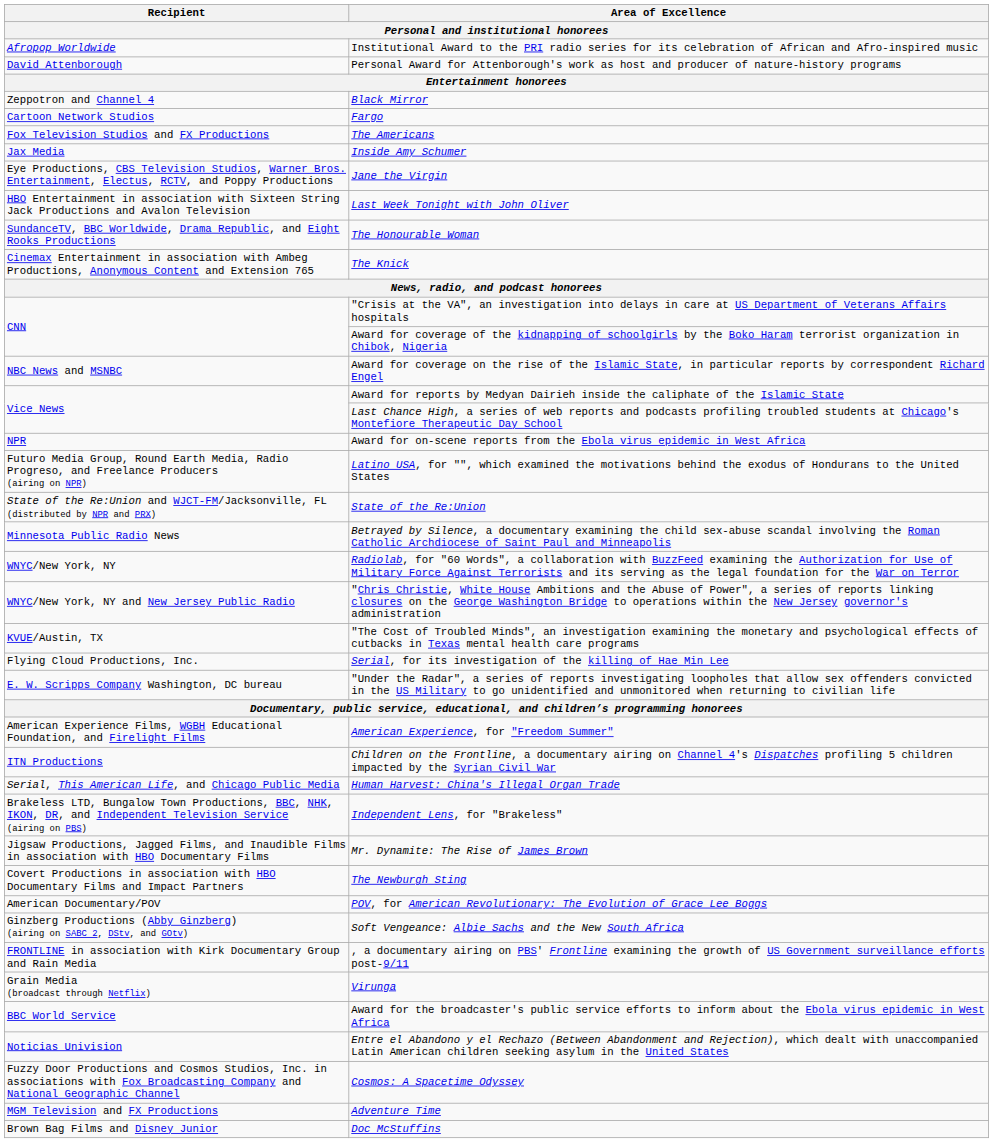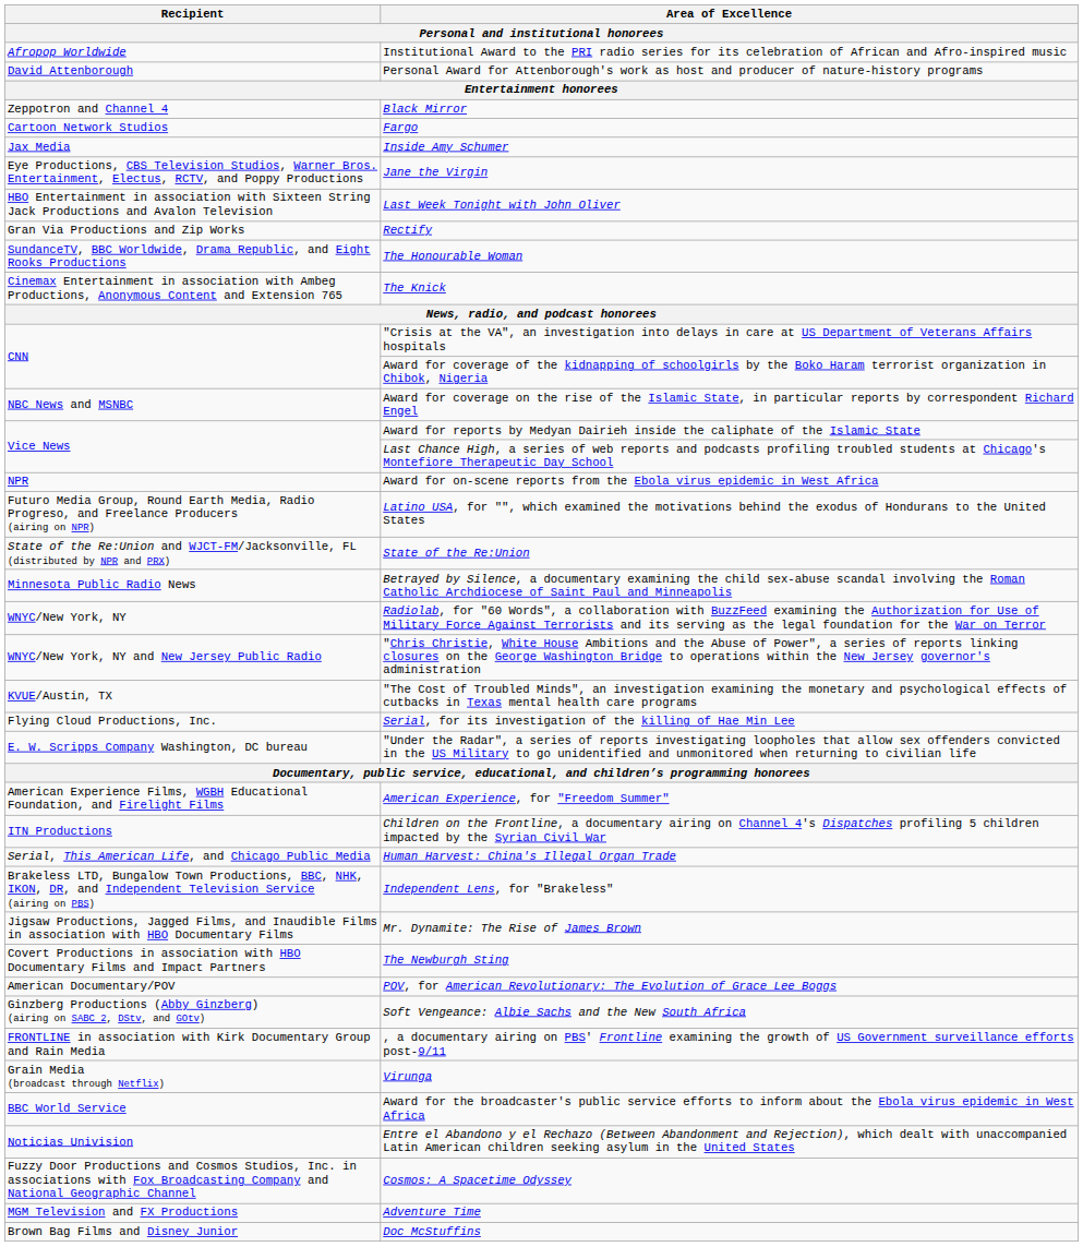- row: Fox Television Studios and FX Productions | The Americans
+ row: Gran Via Productions and Zip Works | Rectify
